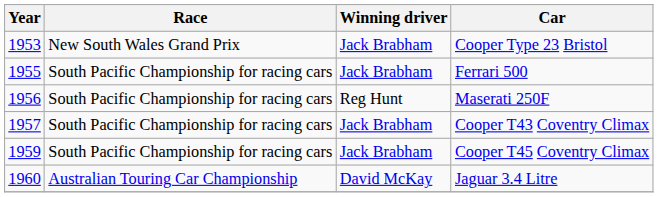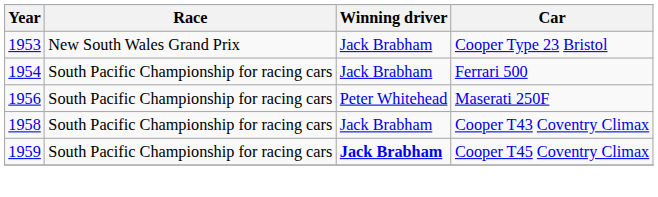Ferrari 500 | Year: 1955 -> 1954
Maserati 250F | Winning driver: Reg Hunt -> Peter Whitehead
Cooper T43 Coventry Climax | Year: 1957 -> 1958
Cooper T45 Coventry Climax | Winning driver: normal -> bold
- row: 1960 | Australian Touring Car Championship | David McKay | Jaguar 3.4 Litre
